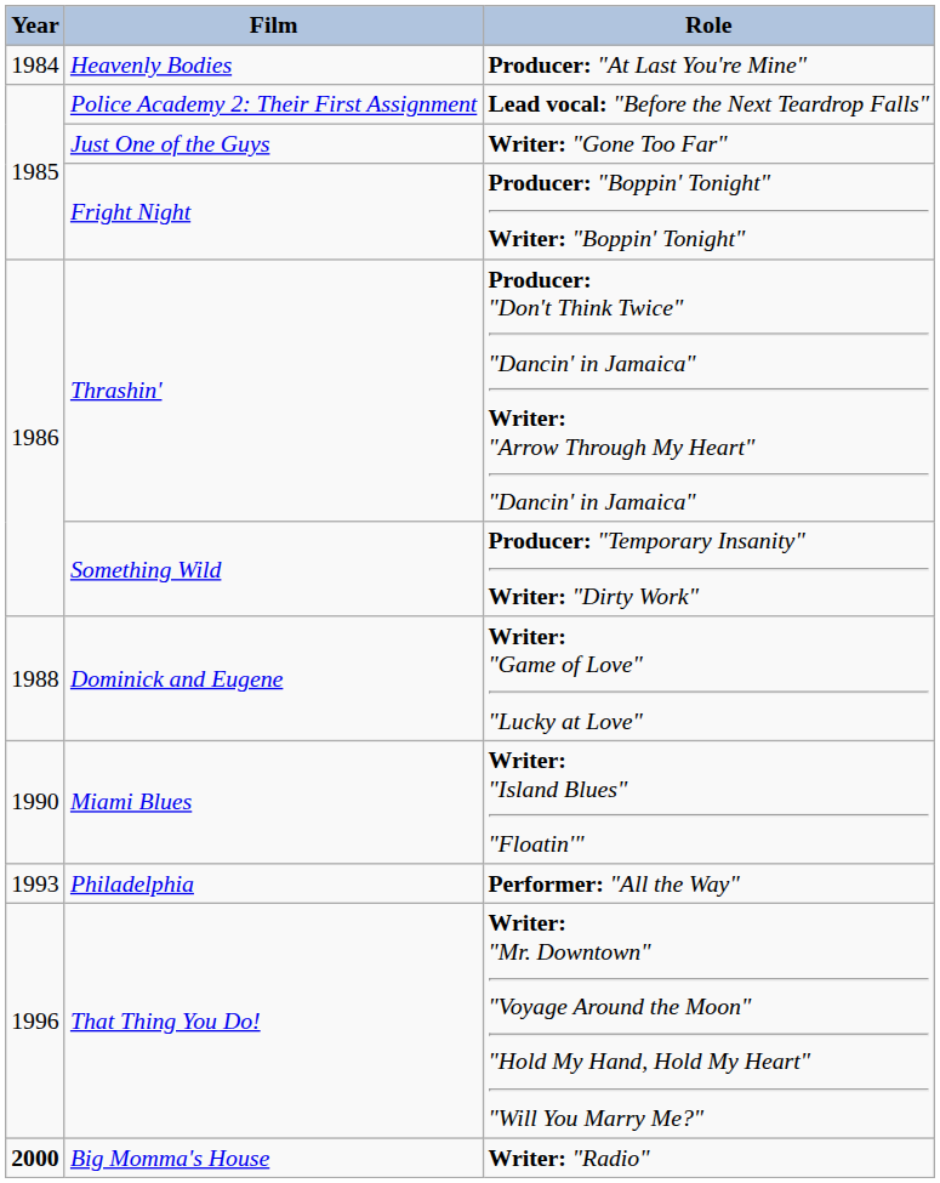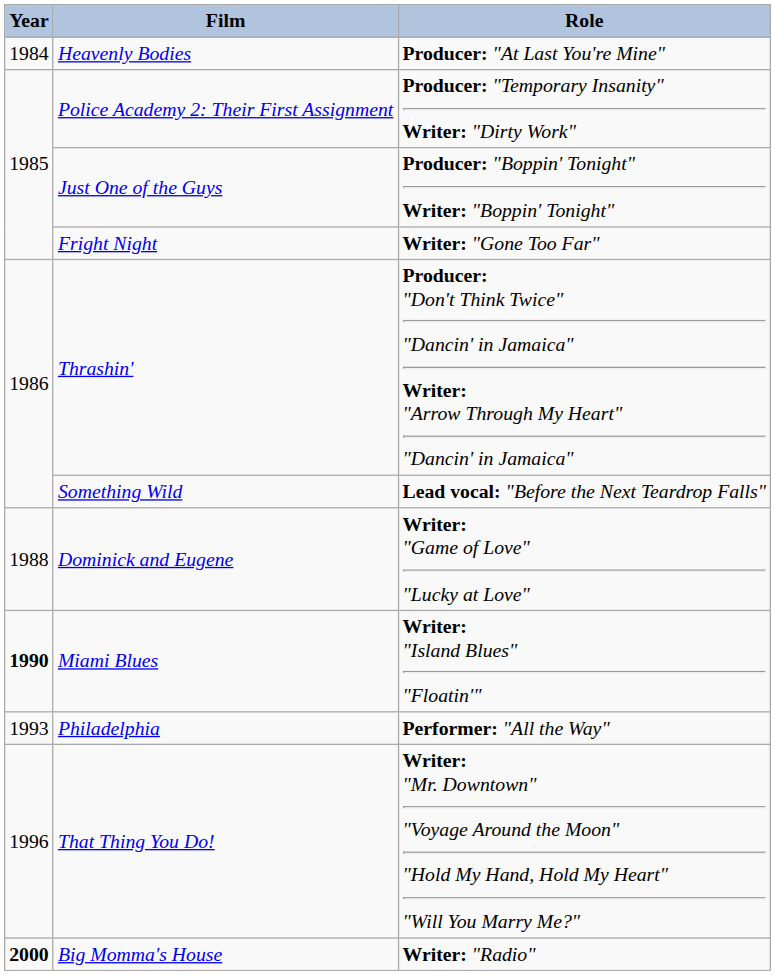Police Academy 2: Their First Assignment | Role: Lead vocal: "Before the Next Teardrop Falls" -> Producer: "Temporary Insanity" Writer: "Dirty Work"
Just One of the Guys | Role: Writer: "Gone Too Far" -> Producer: "Boppin' Tonight" Writer: "Boppin' Tonight"
Fright Night | Role: Producer: "Boppin' Tonight" Writer: "Boppin' Tonight" -> Writer: "Gone Too Far"
Something Wild | Role: Producer: "Temporary Insanity" Writer: "Dirty Work" -> Lead vocal: "Before the Next Teardrop Falls"
Miami Blues | Year: normal -> bold
